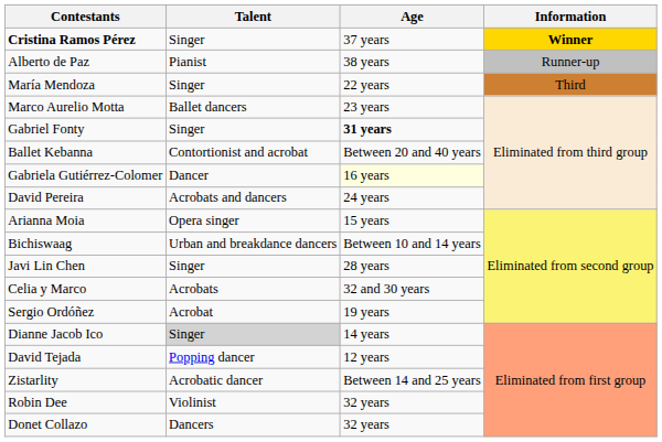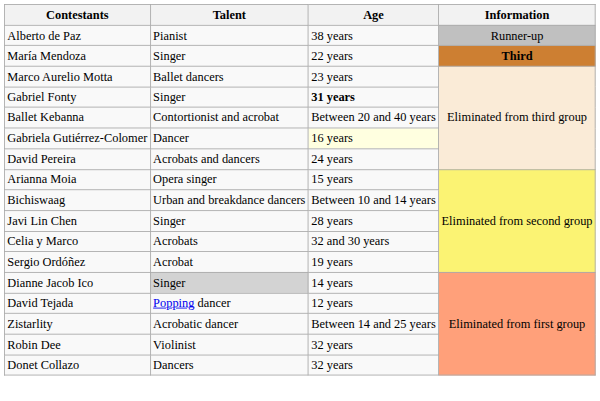- row: Cristina Ramos Pérez | Singer | 37 years | Winner
María Mendoza | Information: normal -> bold
